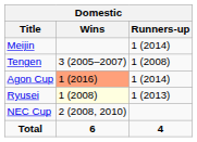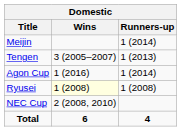Tengen | Runners-up: 1 (2008) -> 1 (2013)
Agon Cup | Wins: lightsalmon background -> no background
Ryusei | Runners-up: 1 (2013) -> 1 (2008)
